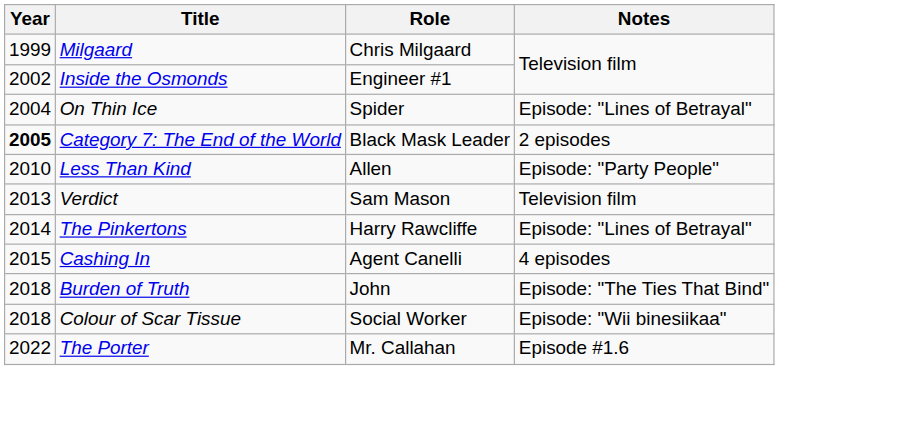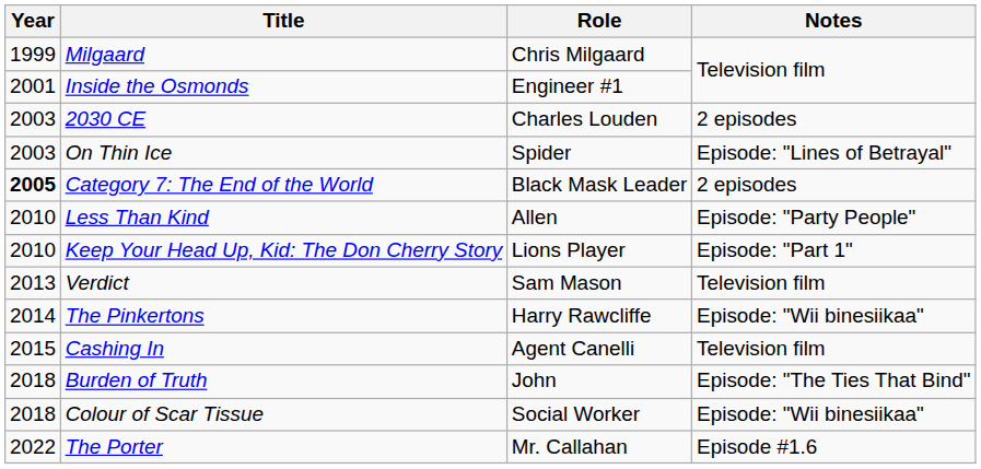Inside the Osmonds | Year: 2002 -> 2001
+ row: 2003 | 2030 CE | Charles Louden | 2 episodes
On Thin Ice | Year: 2004 -> 2003
+ row: 2010 | Keep Your Head Up, Kid: The Don Cherry Story | Lions Player | Episode: "Part 1"
The Pinkertons | Notes: Episode: "Lines of Betrayal" -> Episode: "Wii binesiikaa"
Cashing In | Notes: 4 episodes -> Television film
